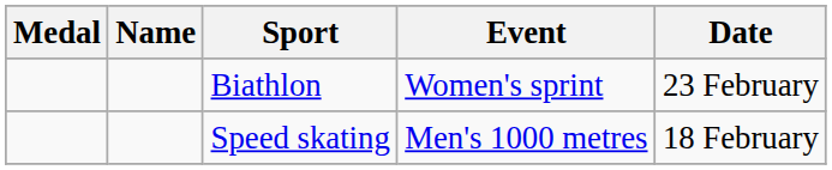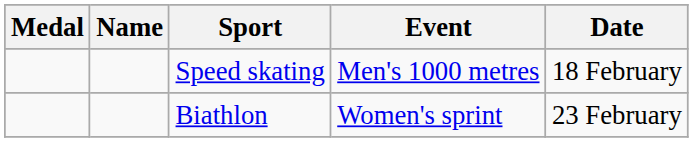rows swapped: Speed skating <-> Biathlon
